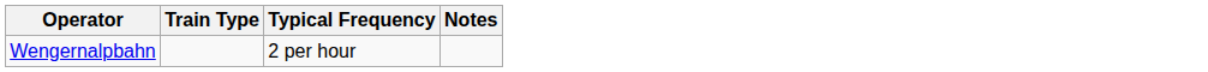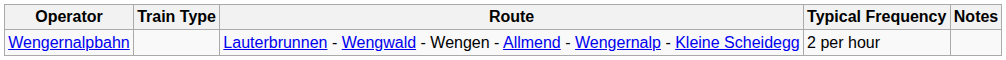+ column: Route | Lauterbrunnen - Wengwald - Wengen - Allmend - Wengernalp - Kleine Scheidegg
